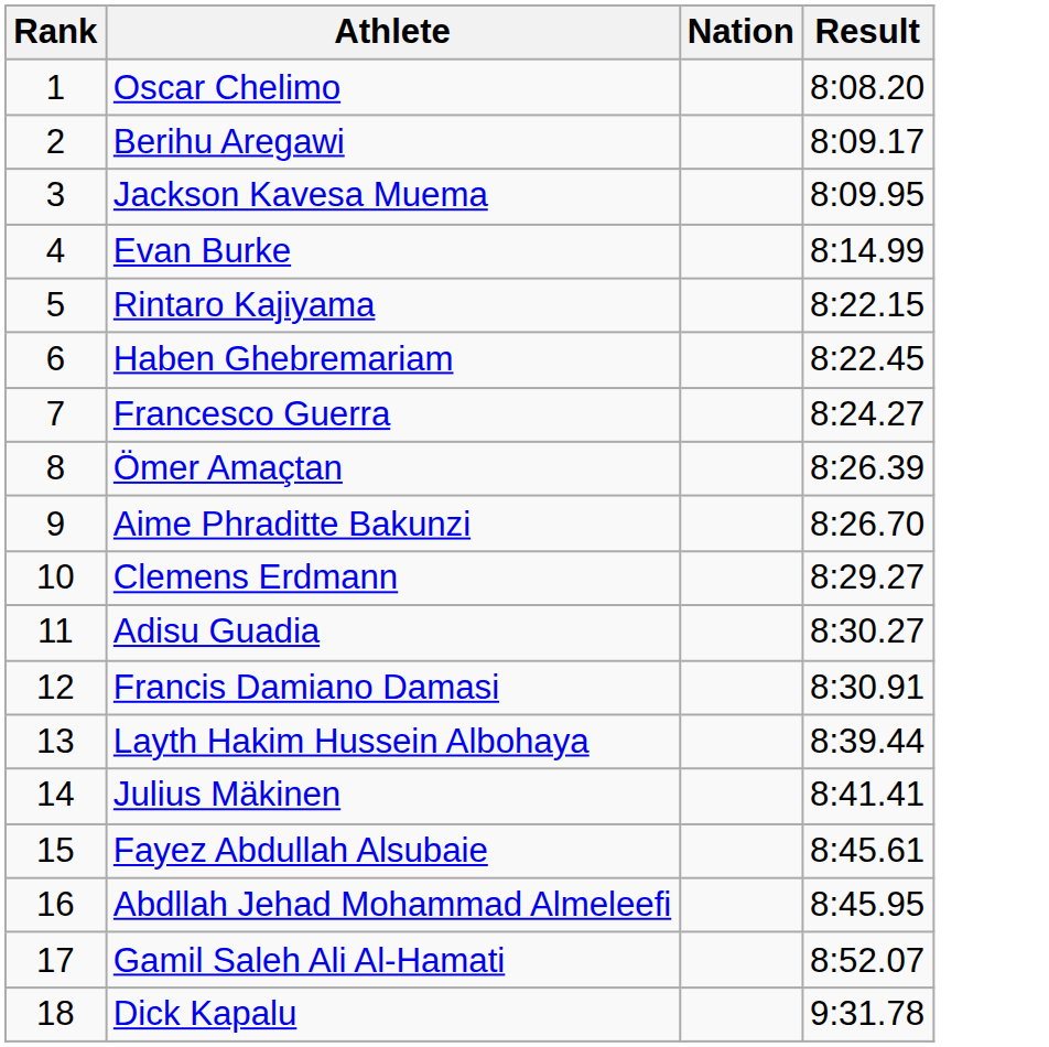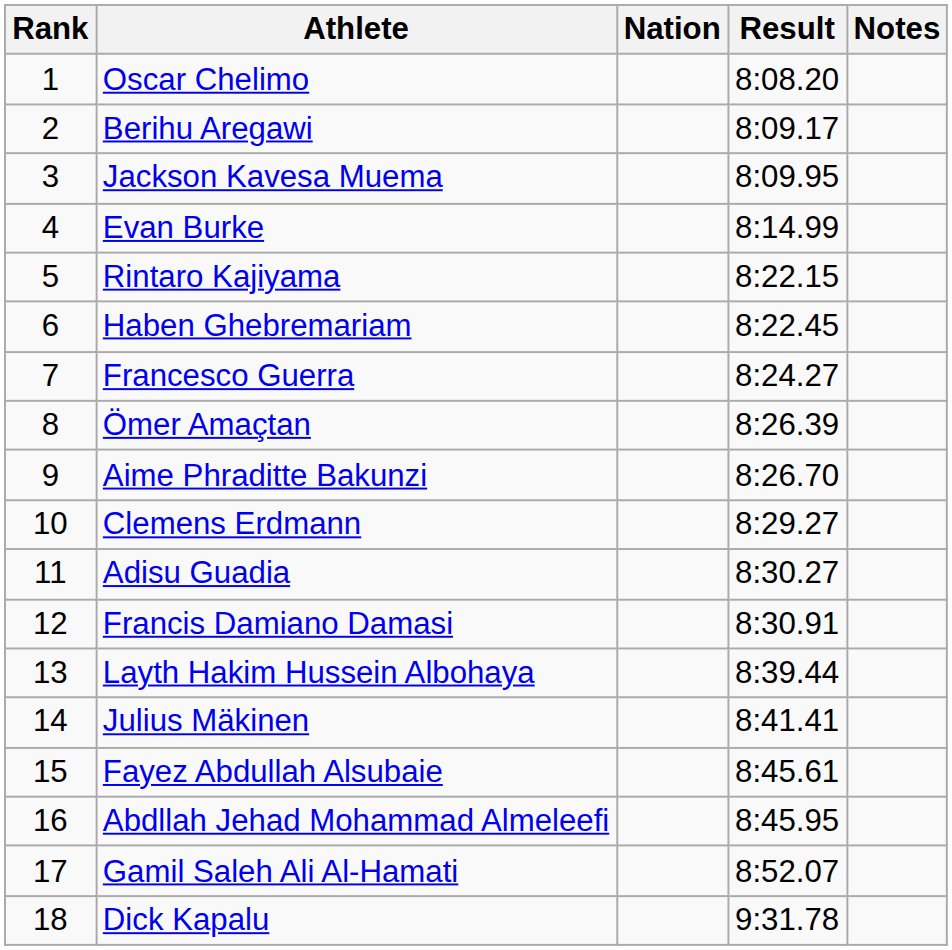+ column: Notes
